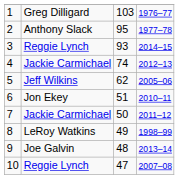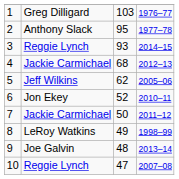4 | column 3: 74 -> 68
6 | column 3: 51 -> 52
